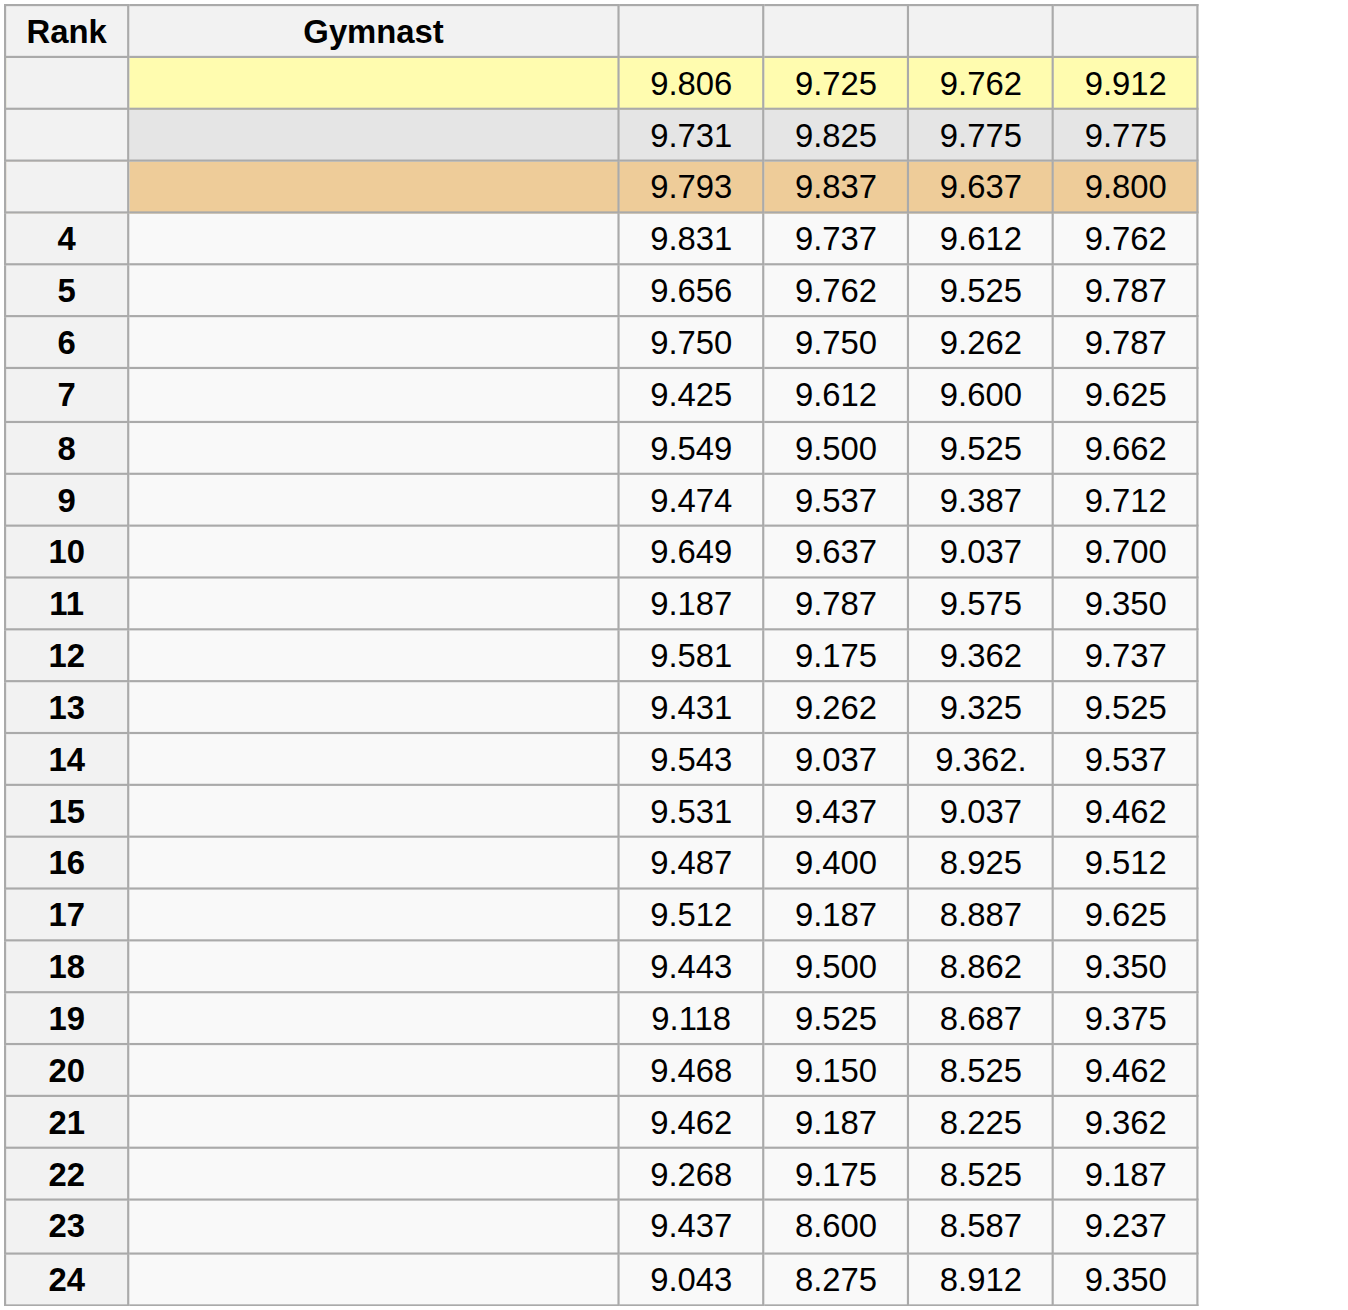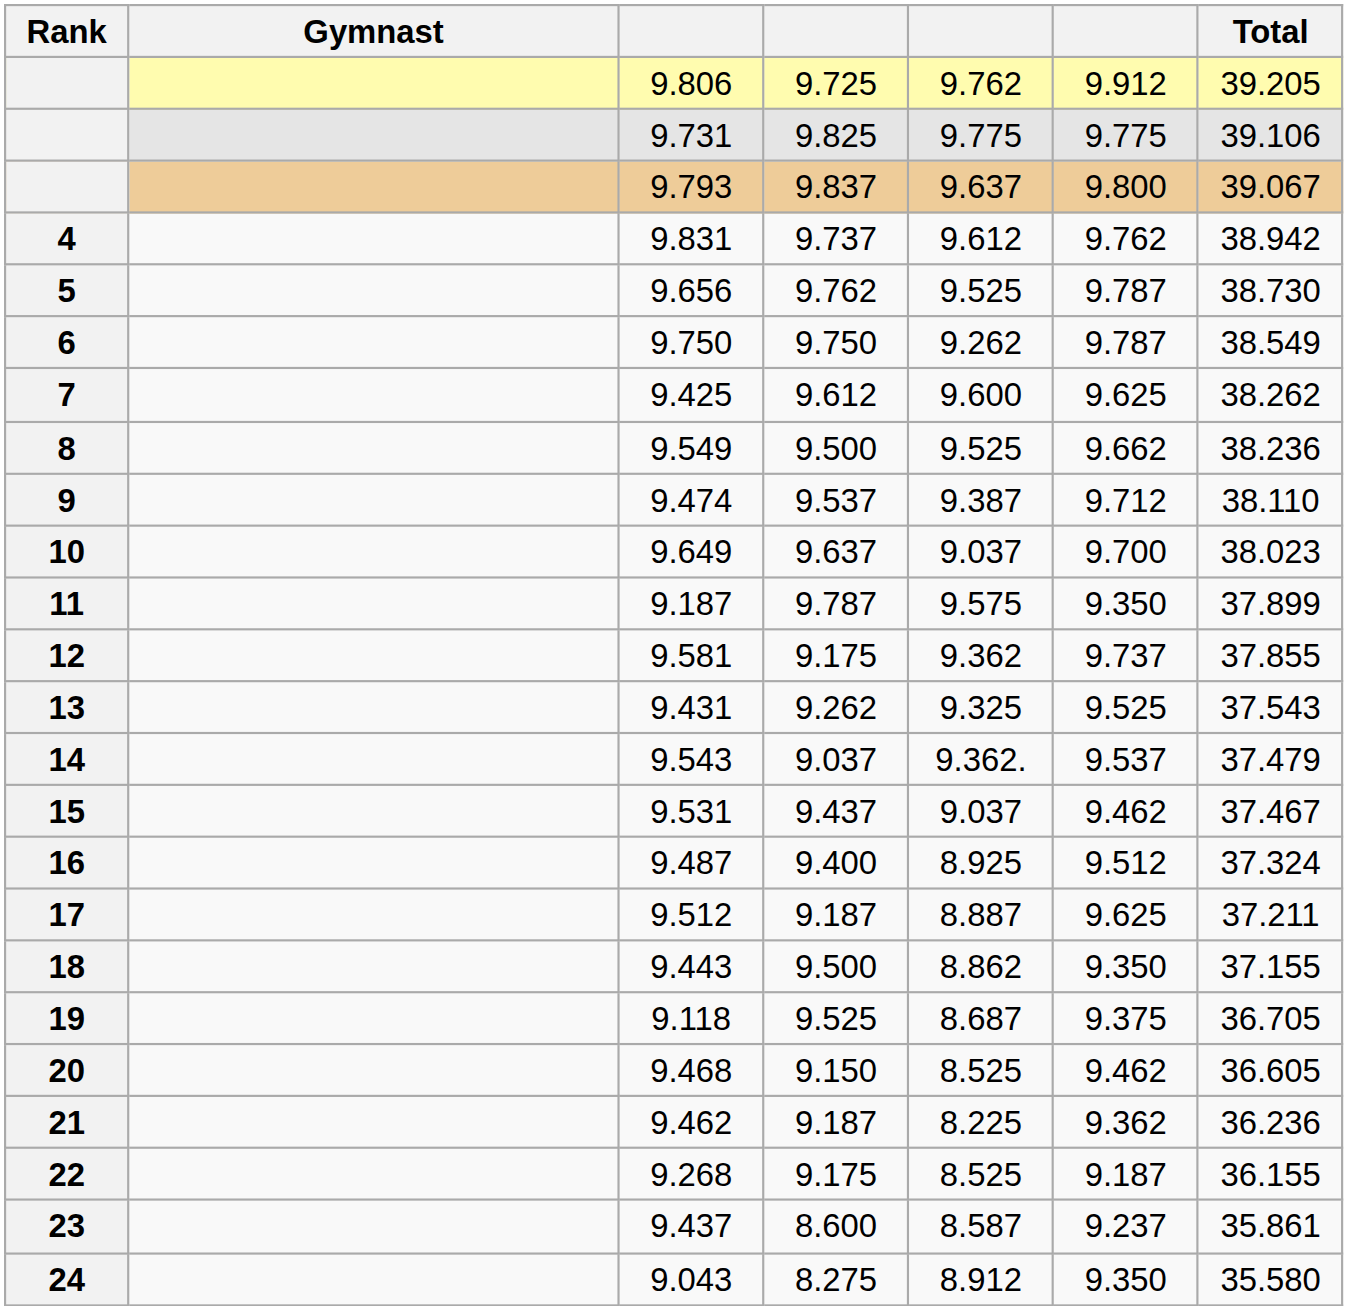+ column: Total | 39.205 | 39.106 | 39.067 | 38.942 | 38.730 | 38.549 | 38.262 | 38.236 | 38.110 | 38.023 | 37.899 | 37.855 | 37.543 | 37.479 | 37.467 | 37.324 | 37.211 | 37.155 | 36.705 | 36.605 | 36.236 | 36.155 | 35.861 | 35.580
